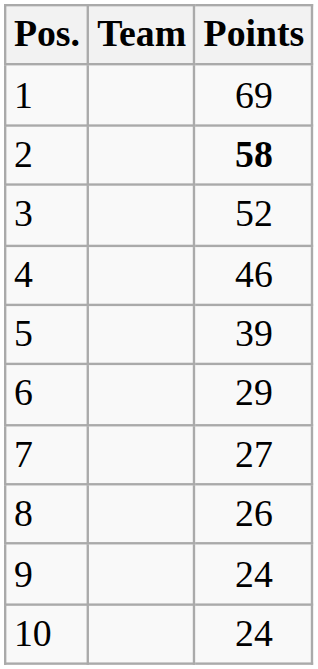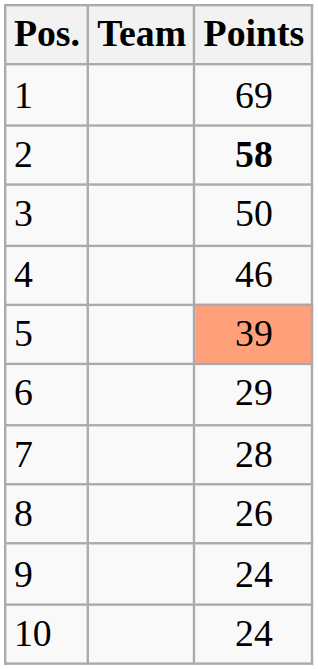3 | Points: 52 -> 50
5 | Points: no background -> lightsalmon background
7 | Points: 27 -> 28
